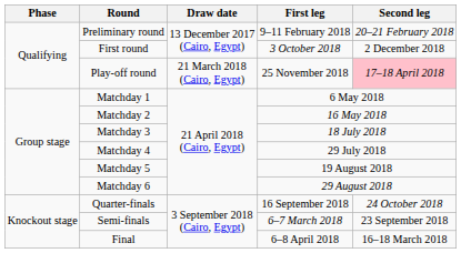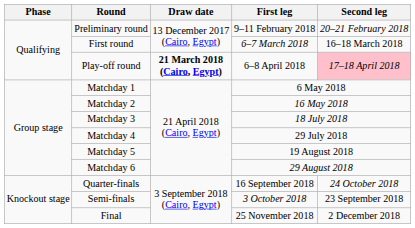First round | First leg: 3 October 2018 -> 6–7 March 2018
First round | Second leg: 2 December 2018 -> 16–18 March 2018
Play-off round | Draw date: normal -> bold
Play-off round | First leg: 25 November 2018 -> 6–8 April 2018
Semi-finals | First leg: 6–7 March 2018 -> 3 October 2018
Final | First leg: 6–8 April 2018 -> 25 November 2018
Final | Second leg: 16–18 March 2018 -> 2 December 2018
